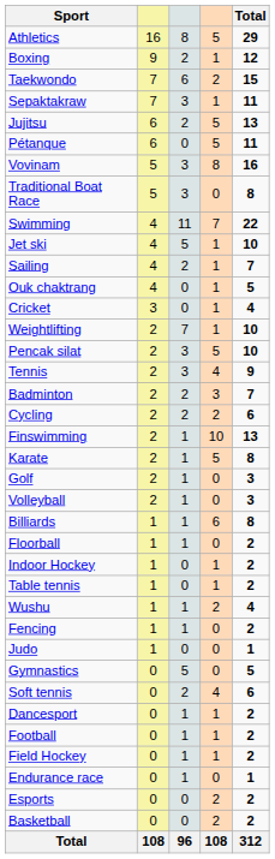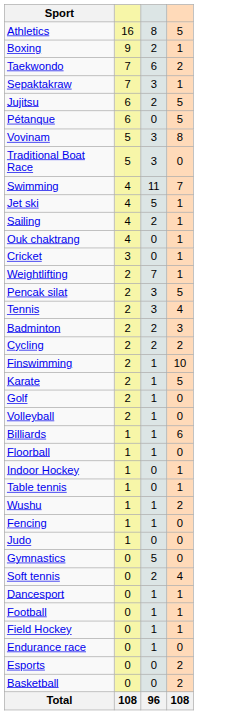- column: Total | 29 | 12 | 15 | 11 | 13 | 11 | 16 | 8 | 22 | 10 | 7 | 5 | 4 | 10 | 10 | 9 | 7 | 6 | 13 | 8 | 3 | 3 | 8 | 2 | 2 | 2 | 4 | 2 | 1 | 5 | 6 | 2 | 2 | 2 | 1 | 2 | 2 | 312
